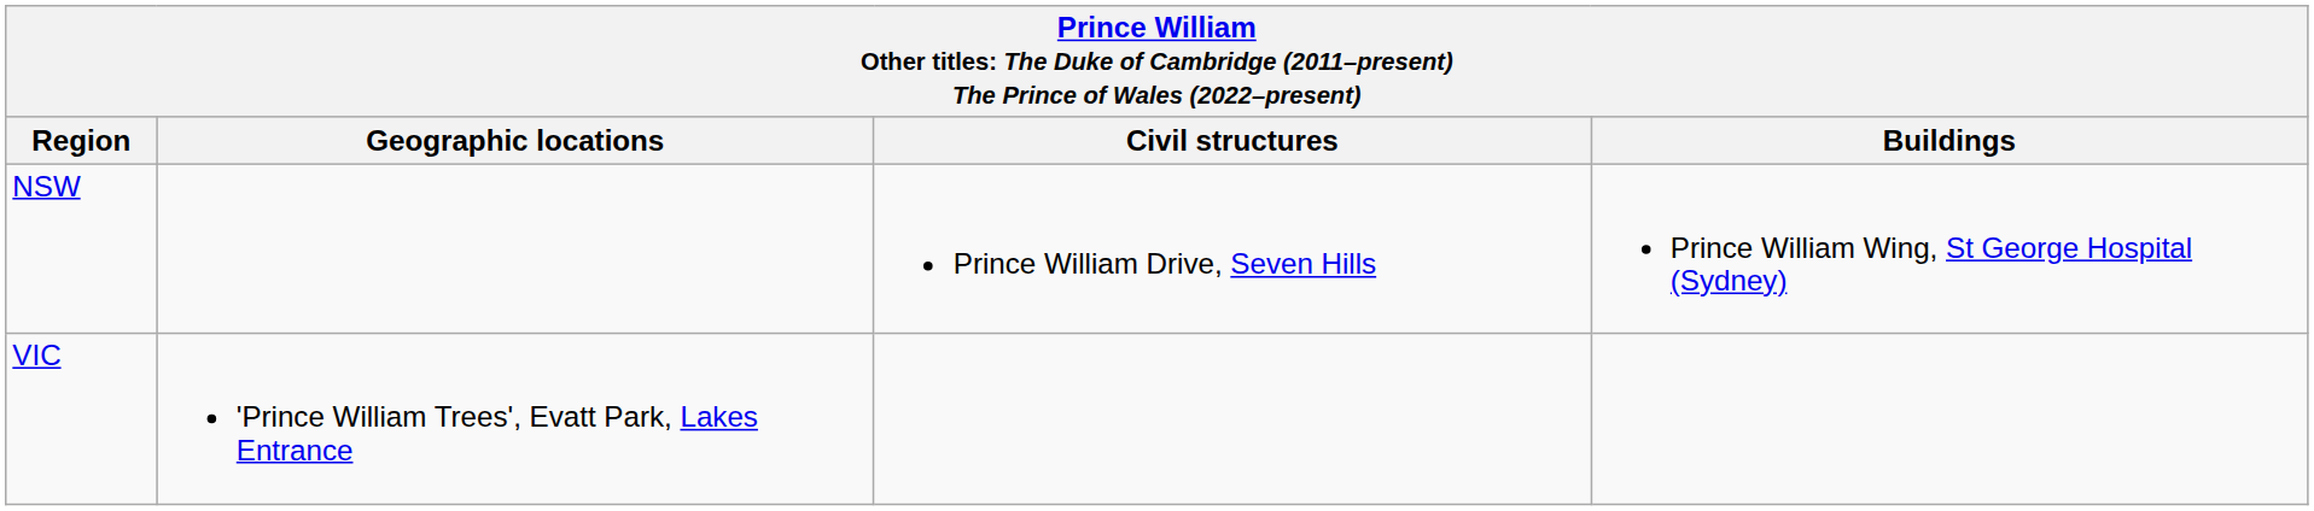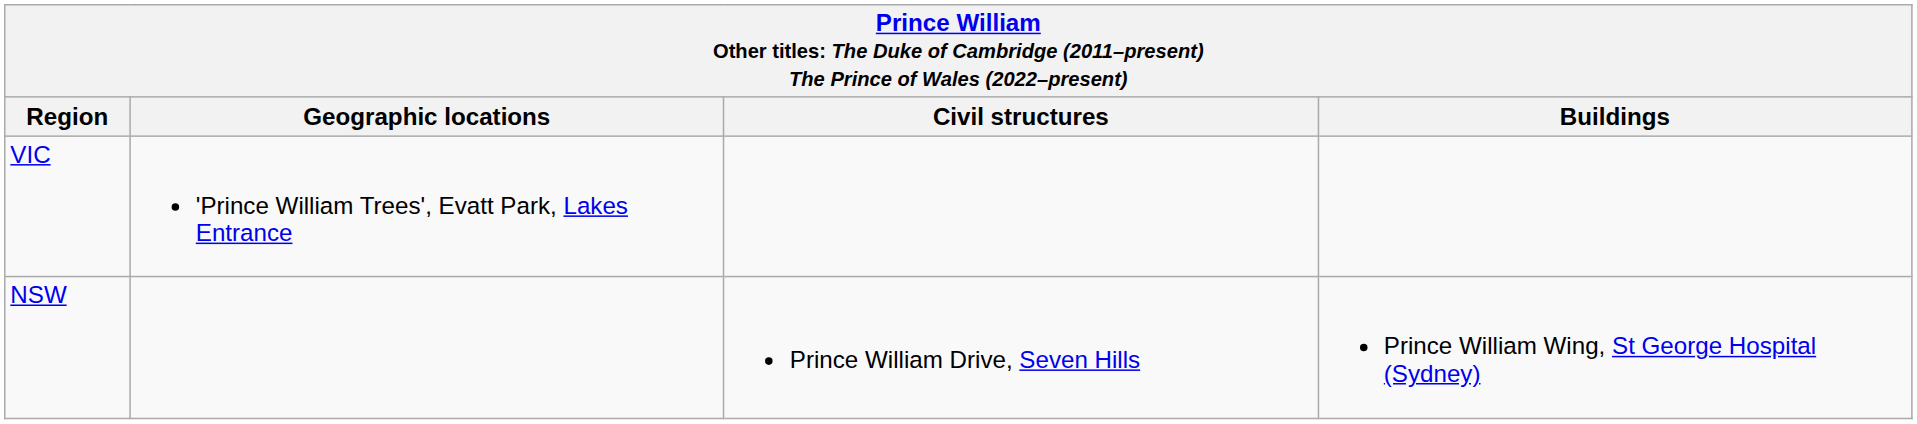rows swapped: NSW <-> VIC
